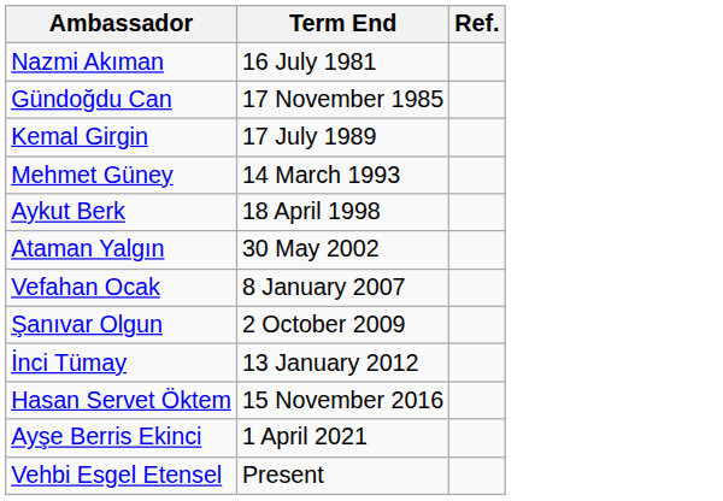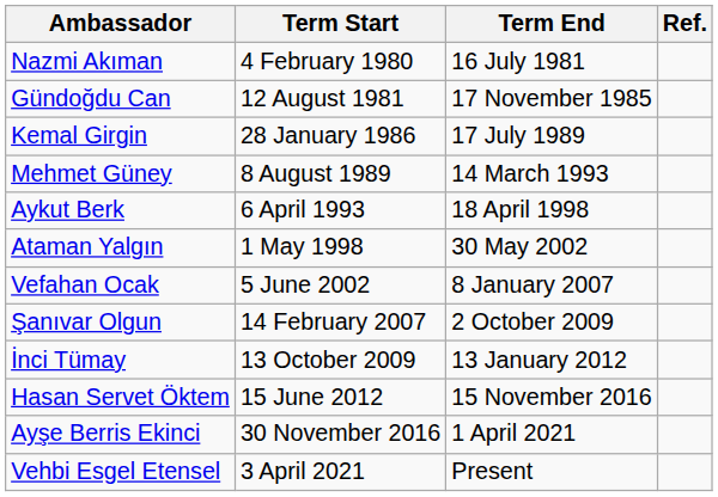+ column: Term Start | 4 February 1980 | 12 August 1981 | 28 January 1986 | 8 August 1989 | 6 April 1993 | 1 May 1998 | 5 June 2002 | 14 February 2007 | 13 October 2009 | 15 June 2012 | 30 November 2016 | 3 April 2021
